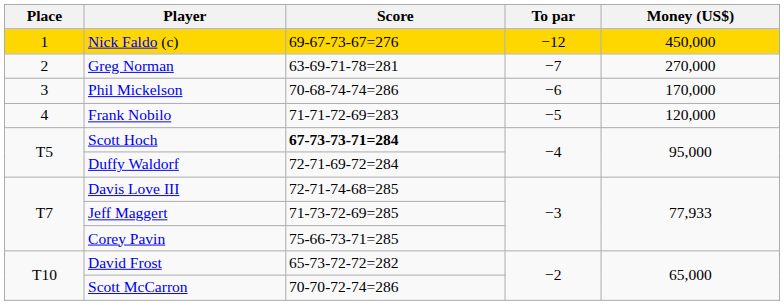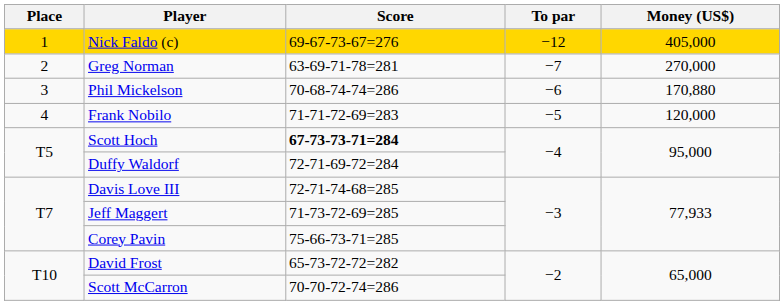Nick Faldo (c) | Money (US$): 450,000 -> 405,000
Phil Mickelson | Money (US$): 170,000 -> 170,880
